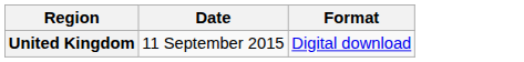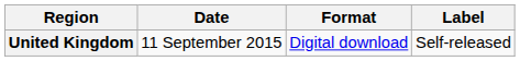+ column: Label | Self-released
